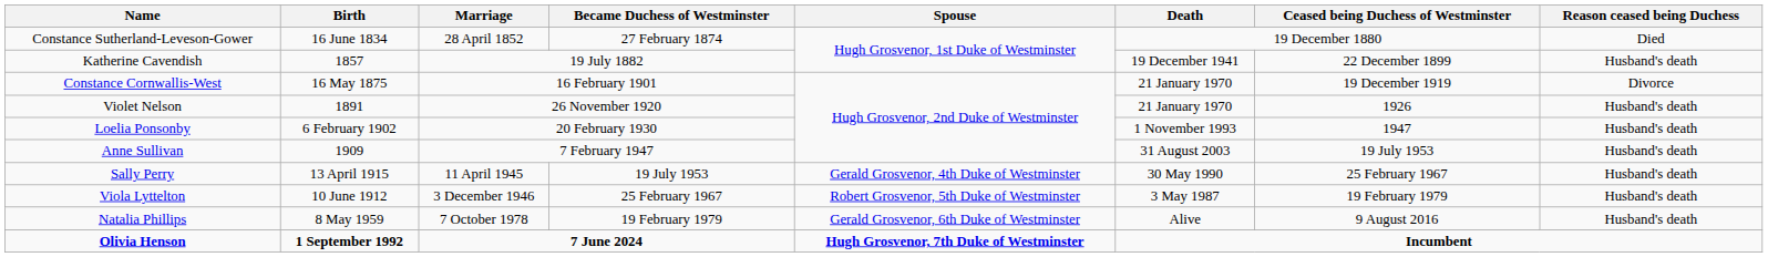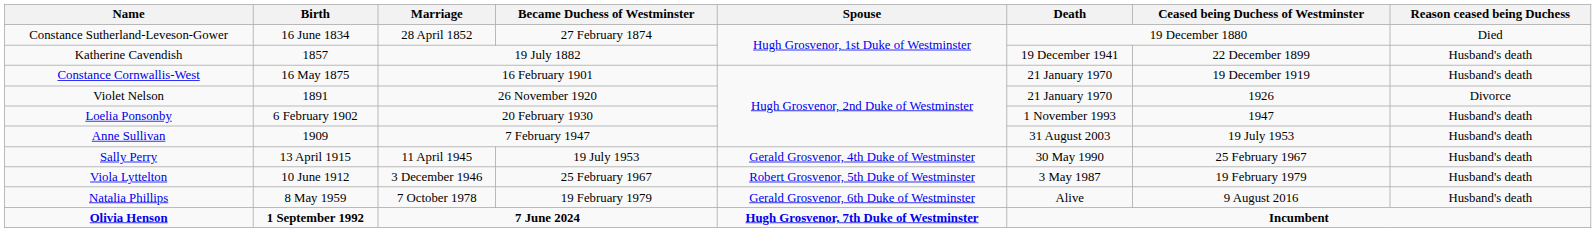Constance Cornwallis-West | Reason ceased being Duchess: Divorce -> Husband's death
Violet Nelson | Reason ceased being Duchess: Husband's death -> Divorce
